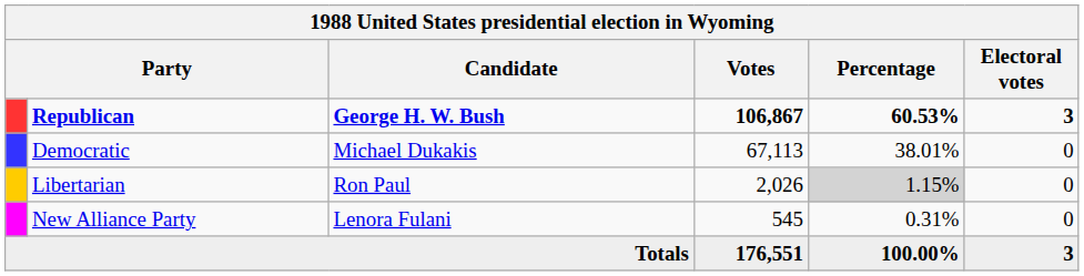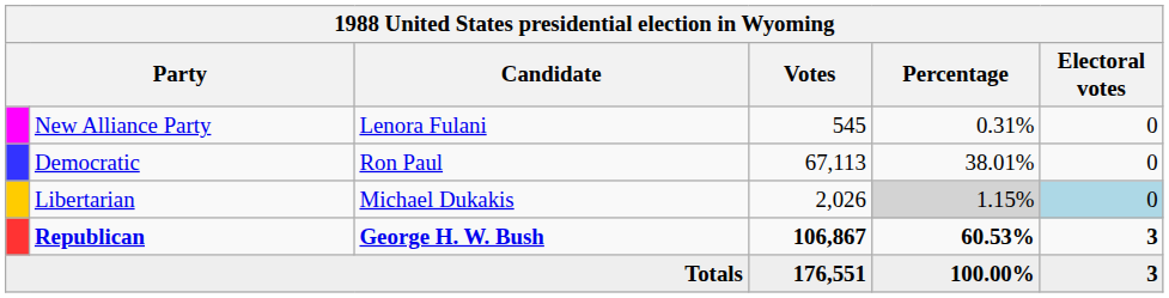rows swapped: Republican <-> New Alliance Party
Democratic | Candidate: Michael Dukakis -> Ron Paul
Libertarian | Candidate: Ron Paul -> Michael Dukakis
Libertarian | Electoral votes: no background -> lightblue background
